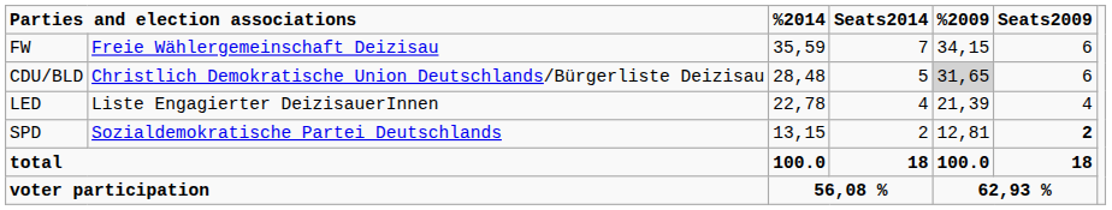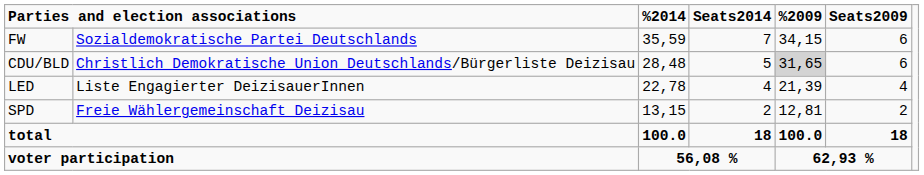FW | column 2: Freie Wählergemeinschaft Deizisau -> Sozialdemokratische Partei Deutschlands
SPD | column 2: Sozialdemokratische Partei Deutschlands -> Freie Wählergemeinschaft Deizisau
SPD | Seats2009: bold -> normal
